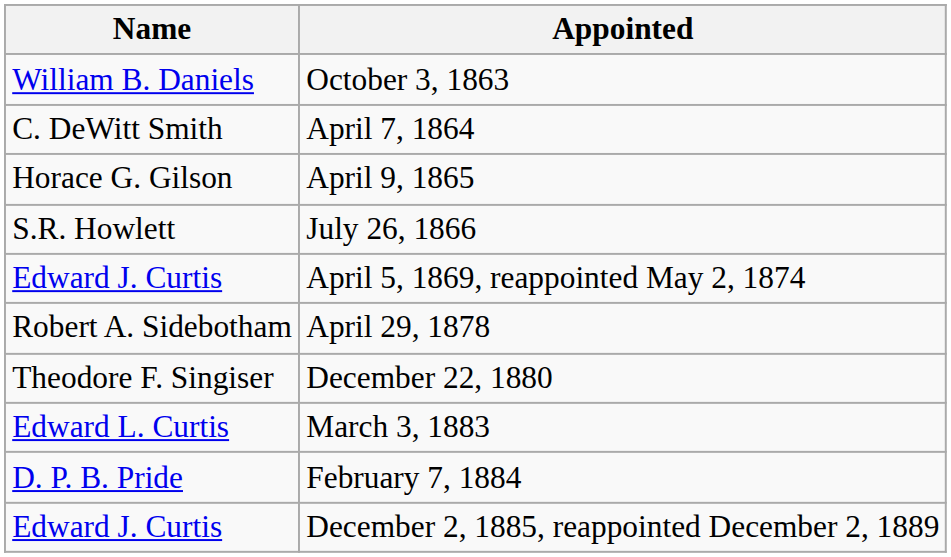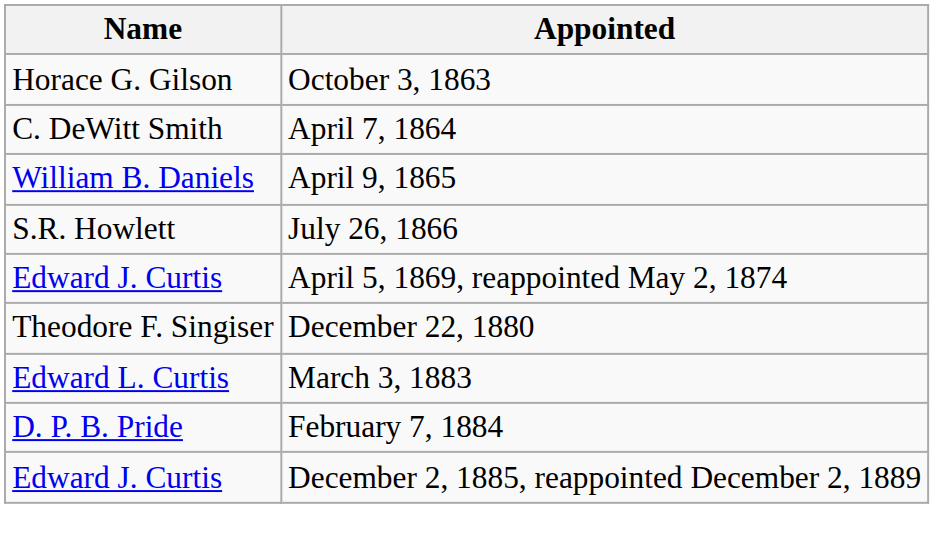October 3, 1863 | Name: William B. Daniels -> Horace G. Gilson
April 9, 1865 | Name: Horace G. Gilson -> William B. Daniels
- row: Robert A. Sidebotham | April 29, 1878
